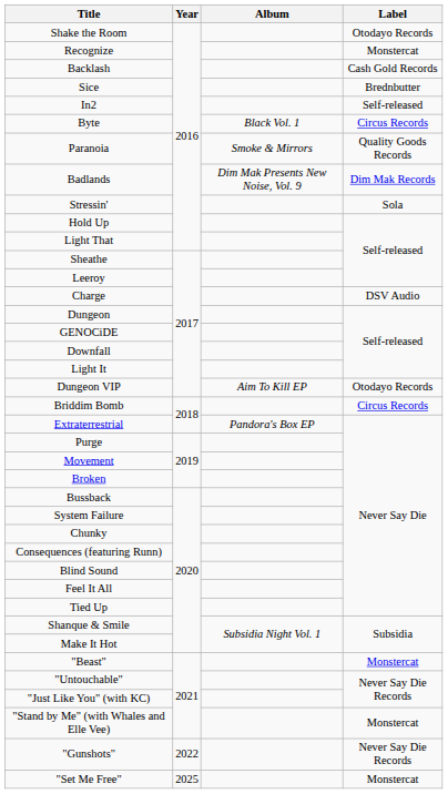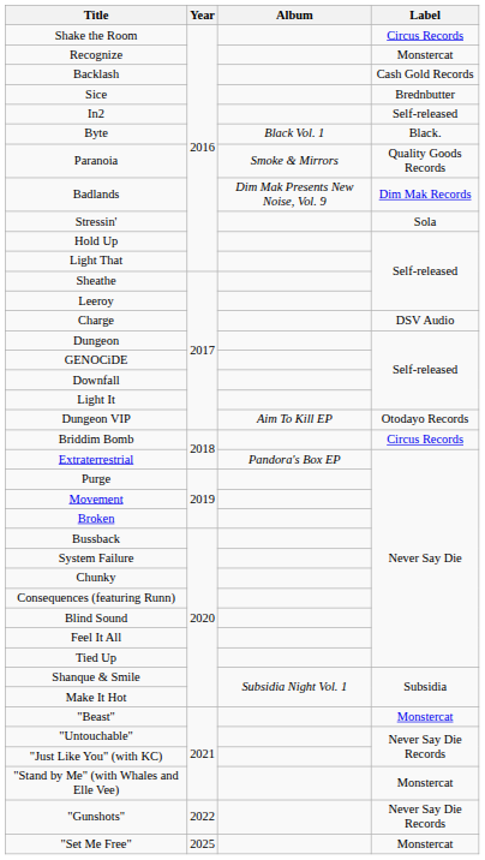Shake the Room | Label: Otodayo Records -> Circus Records
Byte | Label: Circus Records -> Black.
